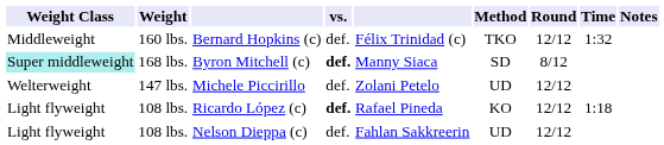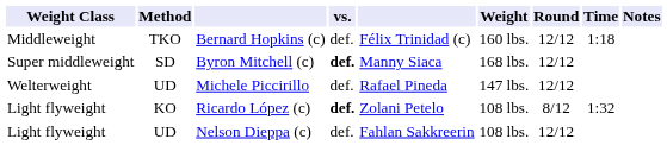columns swapped: Weight <-> Method
Bernard Hopkins (c) | Time: 1:32 -> 1:18
Byron Mitchell (c) | Weight Class: paleturquoise background -> no background
Byron Mitchell (c) | Round: 8/12 -> 12/12
Michele Piccirillo | column 5: Zolani Petelo -> Rafael Pineda
Ricardo López (c) | column 5: Rafael Pineda -> Zolani Petelo
Ricardo López (c) | Round: 12/12 -> 8/12
Ricardo López (c) | Time: 1:18 -> 1:32
